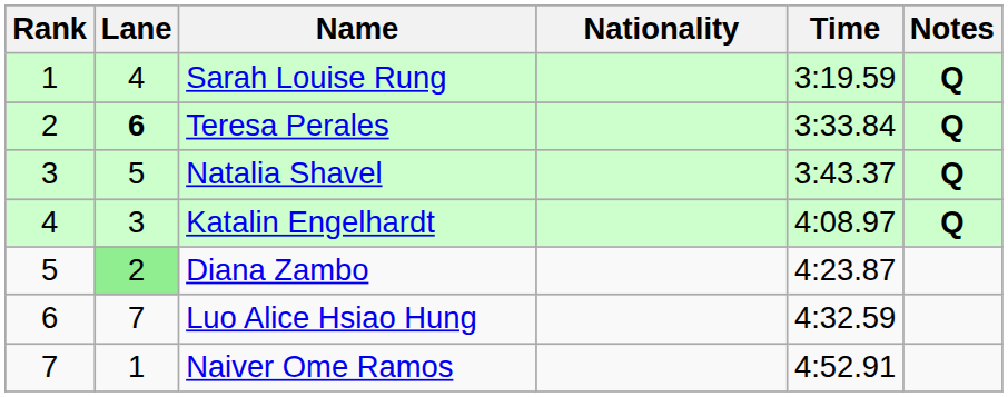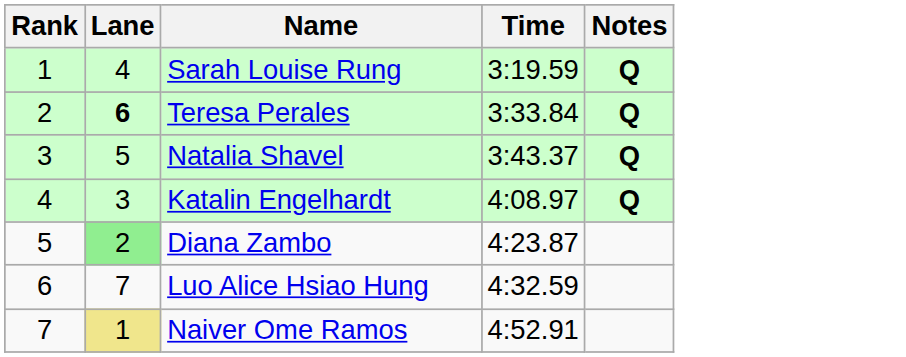- column: Nationality
Naiver Ome Ramos | Lane: no background -> khaki background
